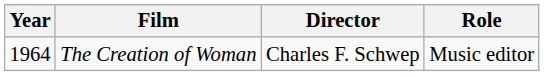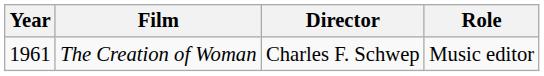The Creation of Woman | Year: 1964 -> 1961
